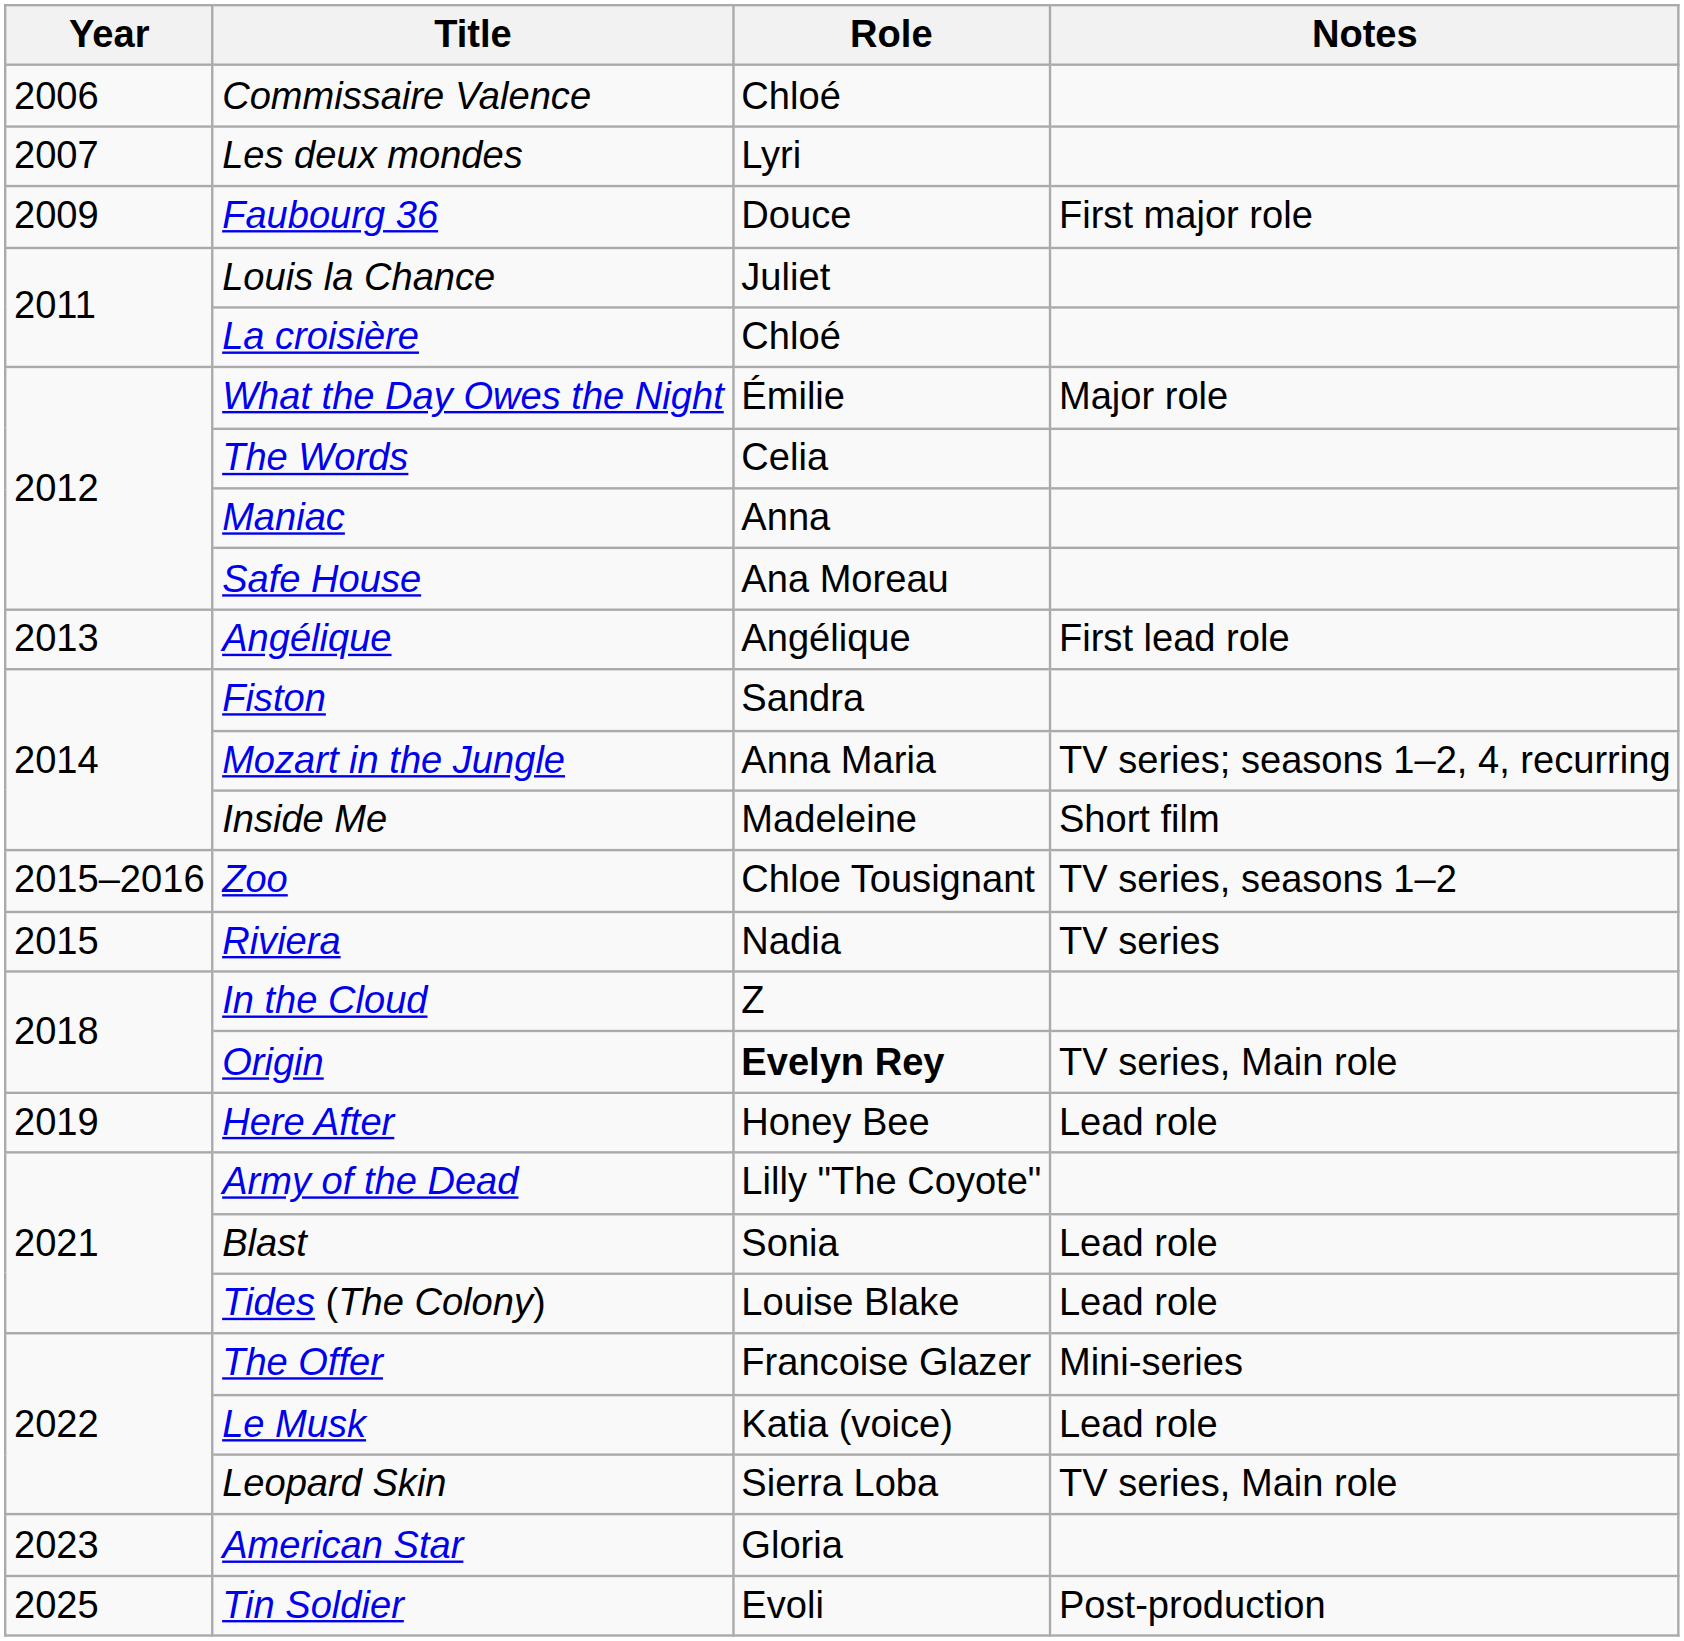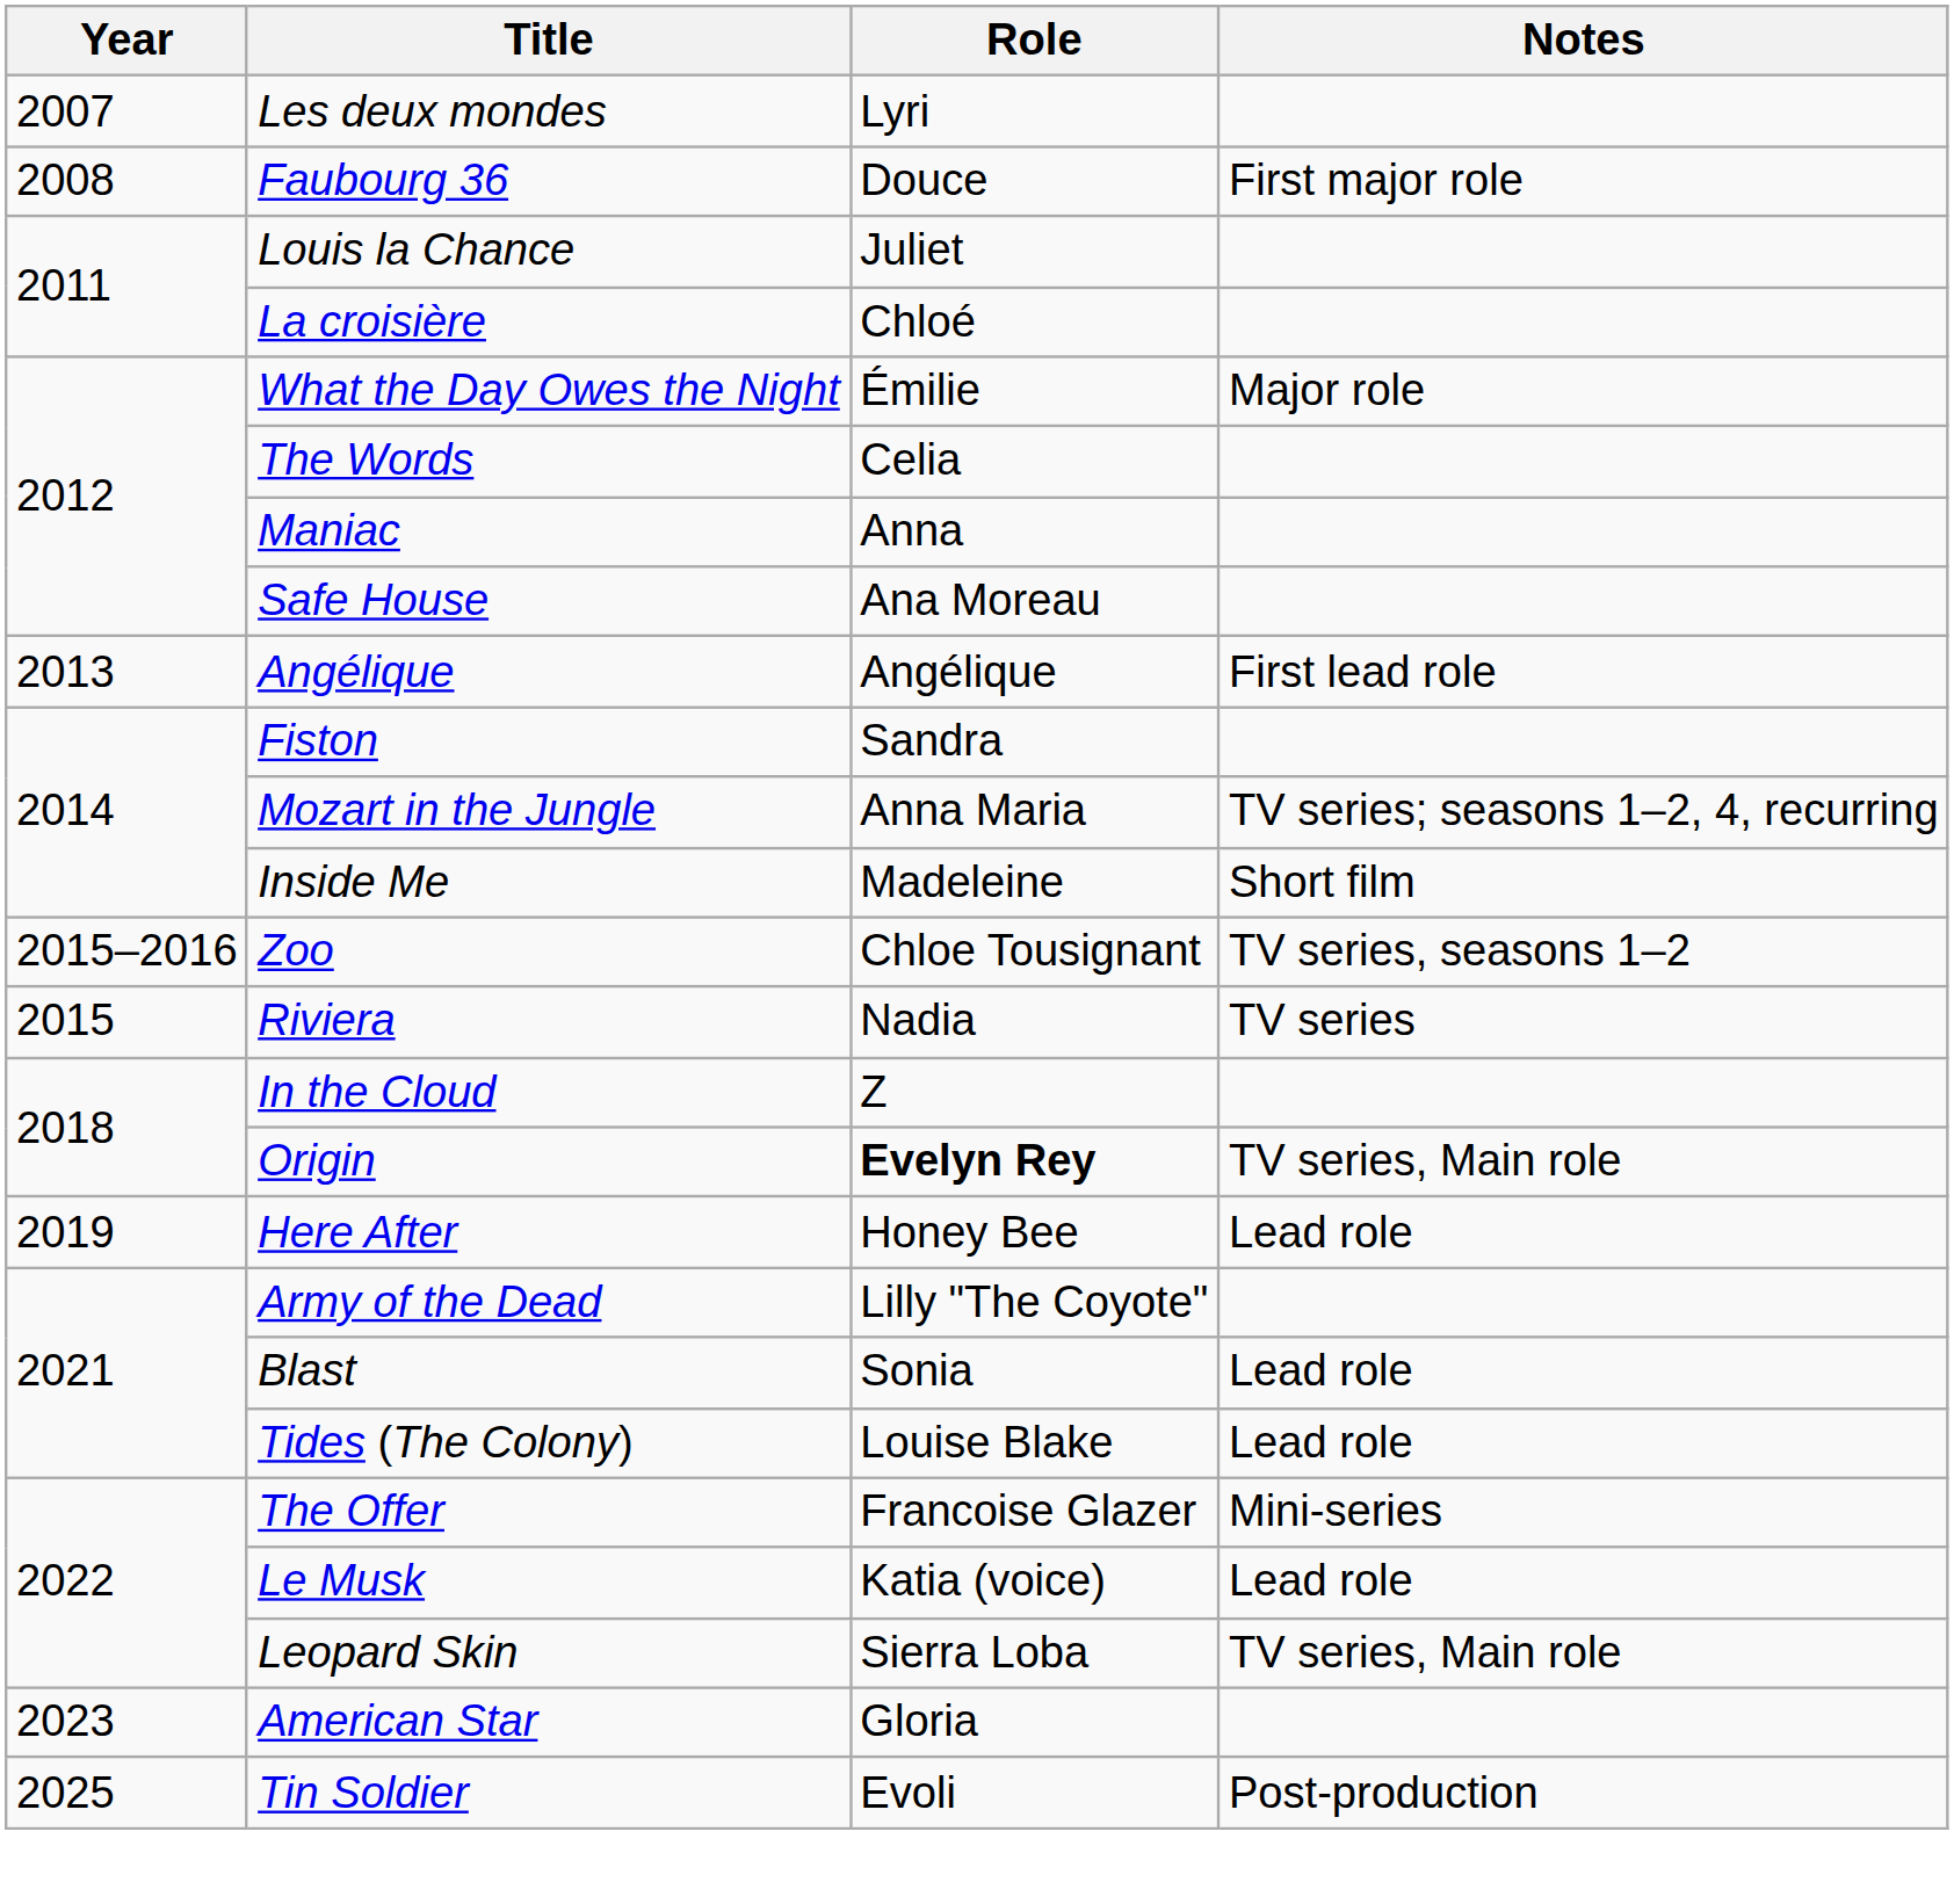- row: 2006 | Commissaire Valence | Chloé
Faubourg 36 | Year: 2009 -> 2008
